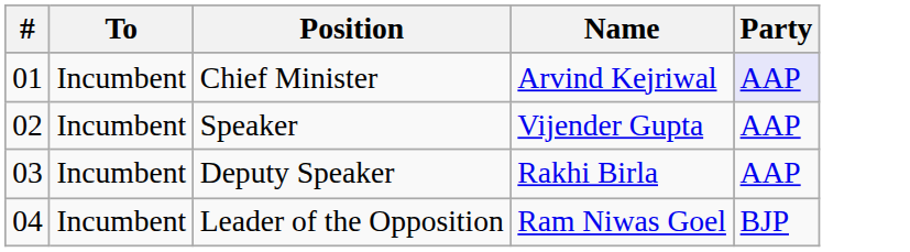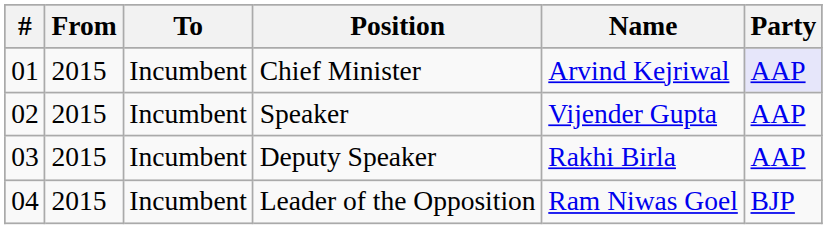+ column: From | 2015 | 2015 | 2015 | 2015
